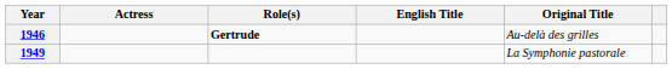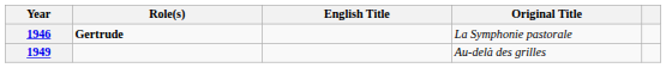- column: Actress
1946 | Original Title: Au-delà des grilles -> La Symphonie pastorale
1949 | Original Title: La Symphonie pastorale -> Au-delà des grilles
